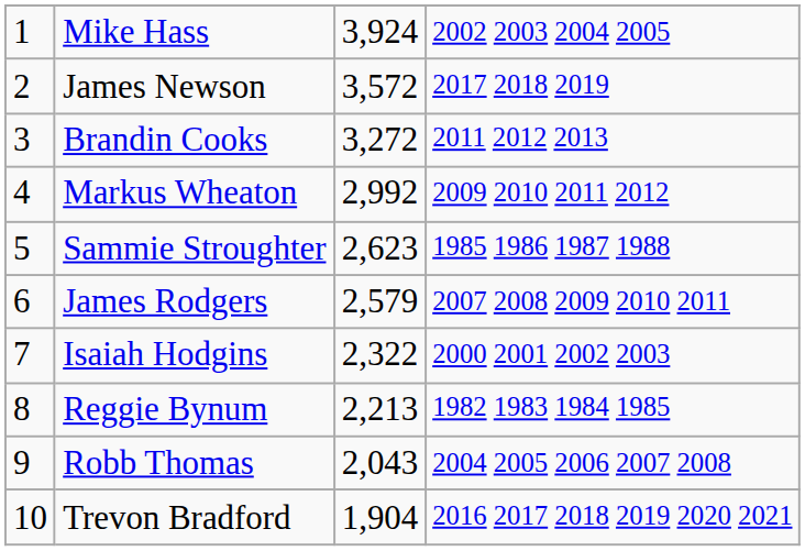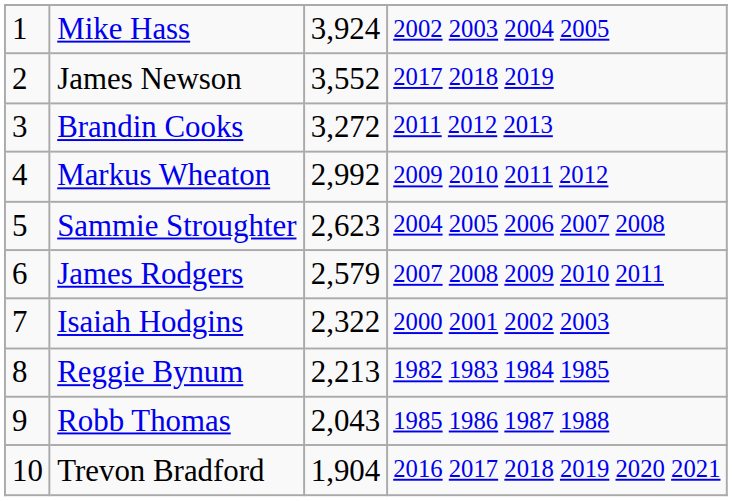James Newson | column 3: 3,572 -> 3,552
Sammie Stroughter | column 4: 1985 1986 1987 1988 -> 2004 2005 2006 2007 2008
Robb Thomas | column 4: 2004 2005 2006 2007 2008 -> 1985 1986 1987 1988
